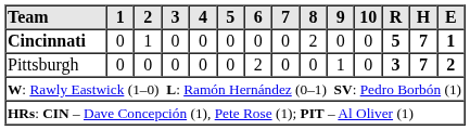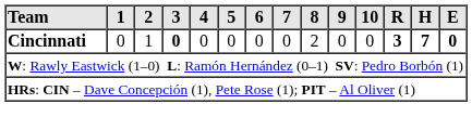Cincinnati | 3: normal -> bold
Cincinnati | R: 5 -> 3
Cincinnati | E: 1 -> 0
- row: Pittsburgh | 0 | 0 | 0 | 0 | 0 | 2 | 0 | 0 | 1 | 0 | 3 | 7 | 2
